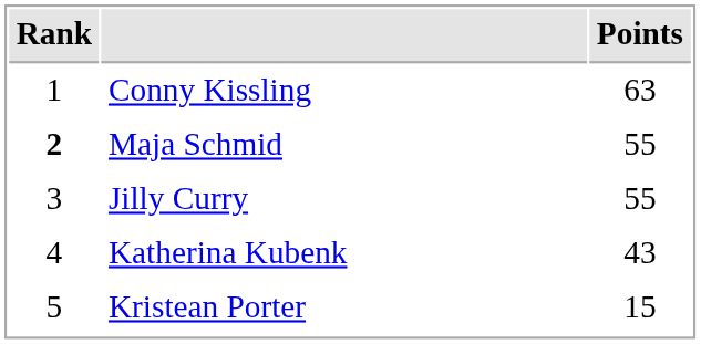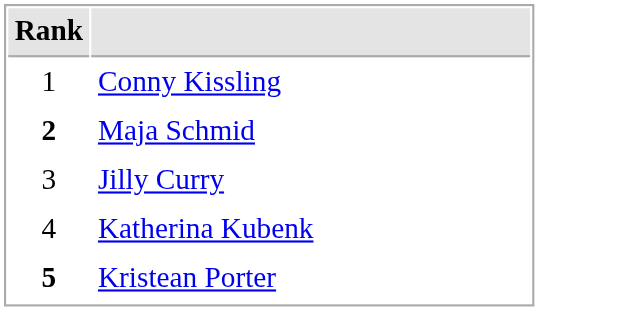- column: Points | 63 | 55 | 55 | 43 | 15
Kristean Porter | Rank: normal -> bold
